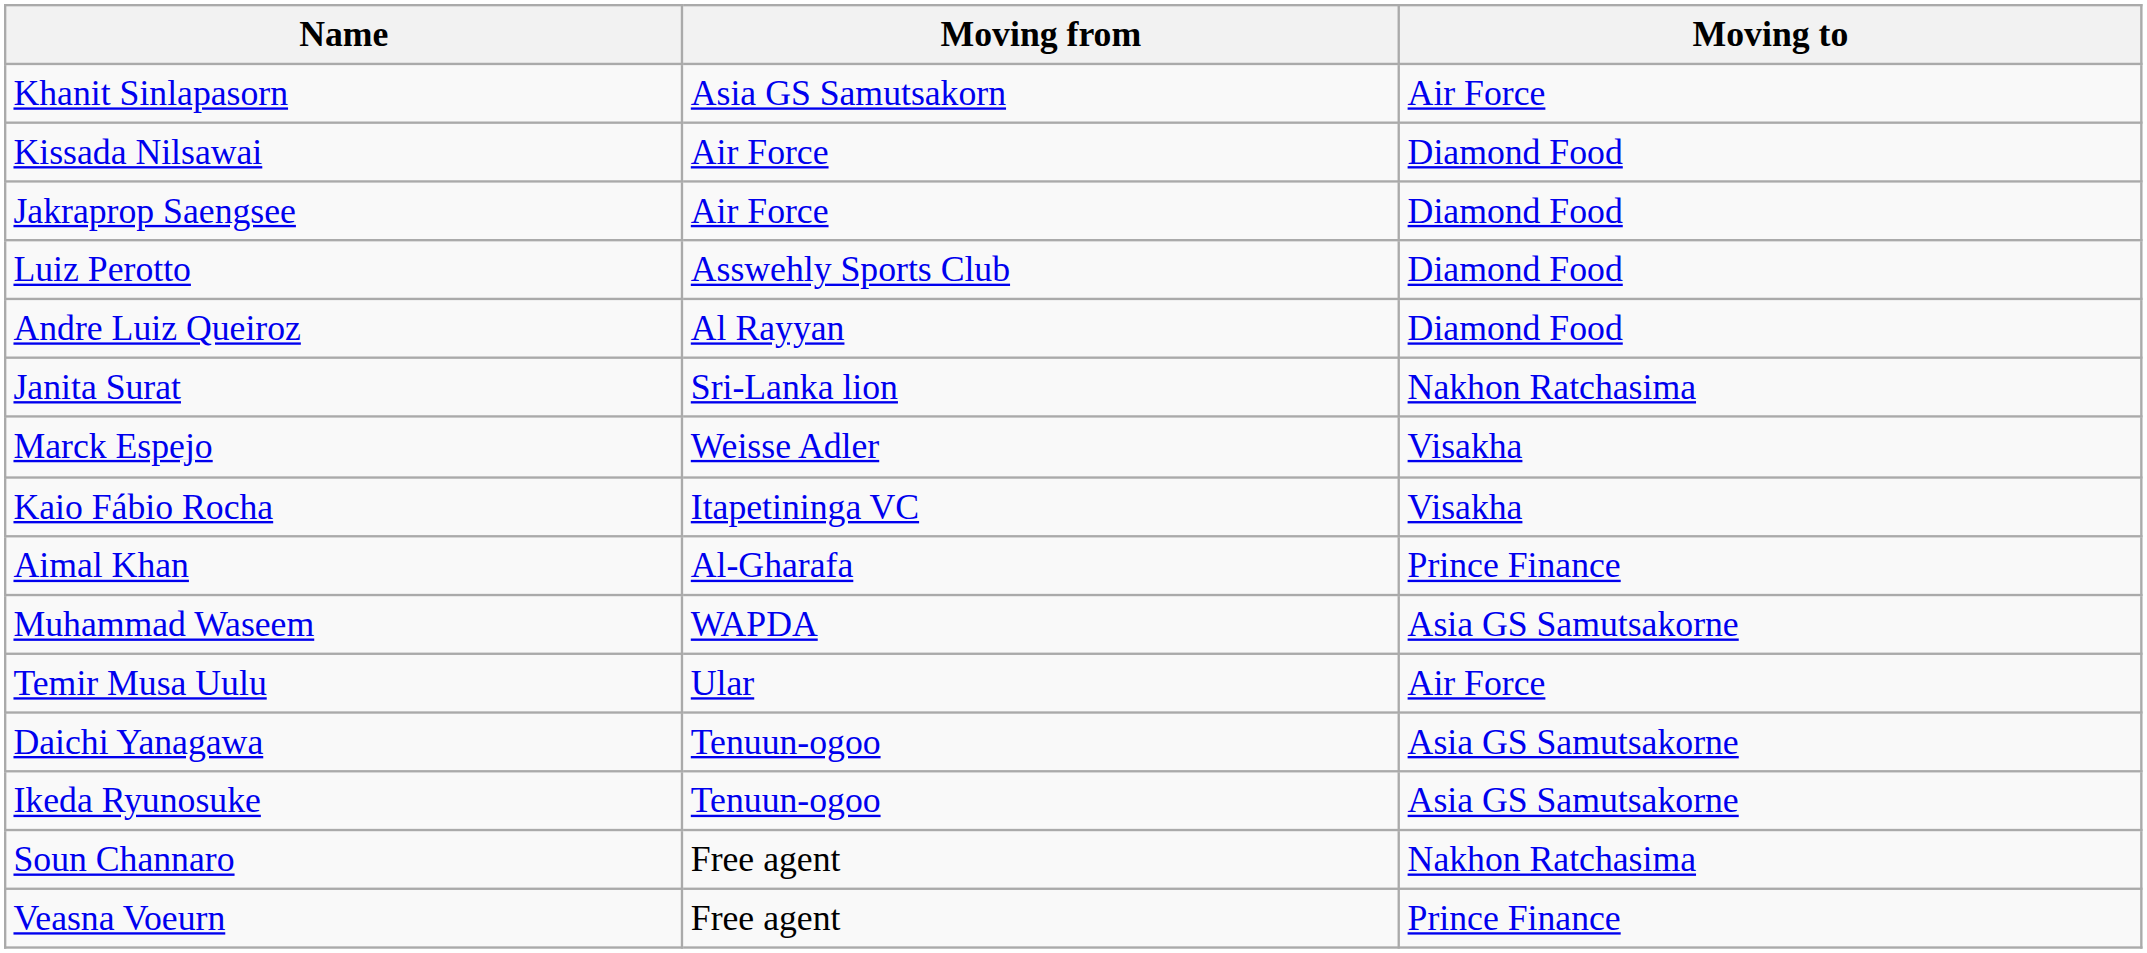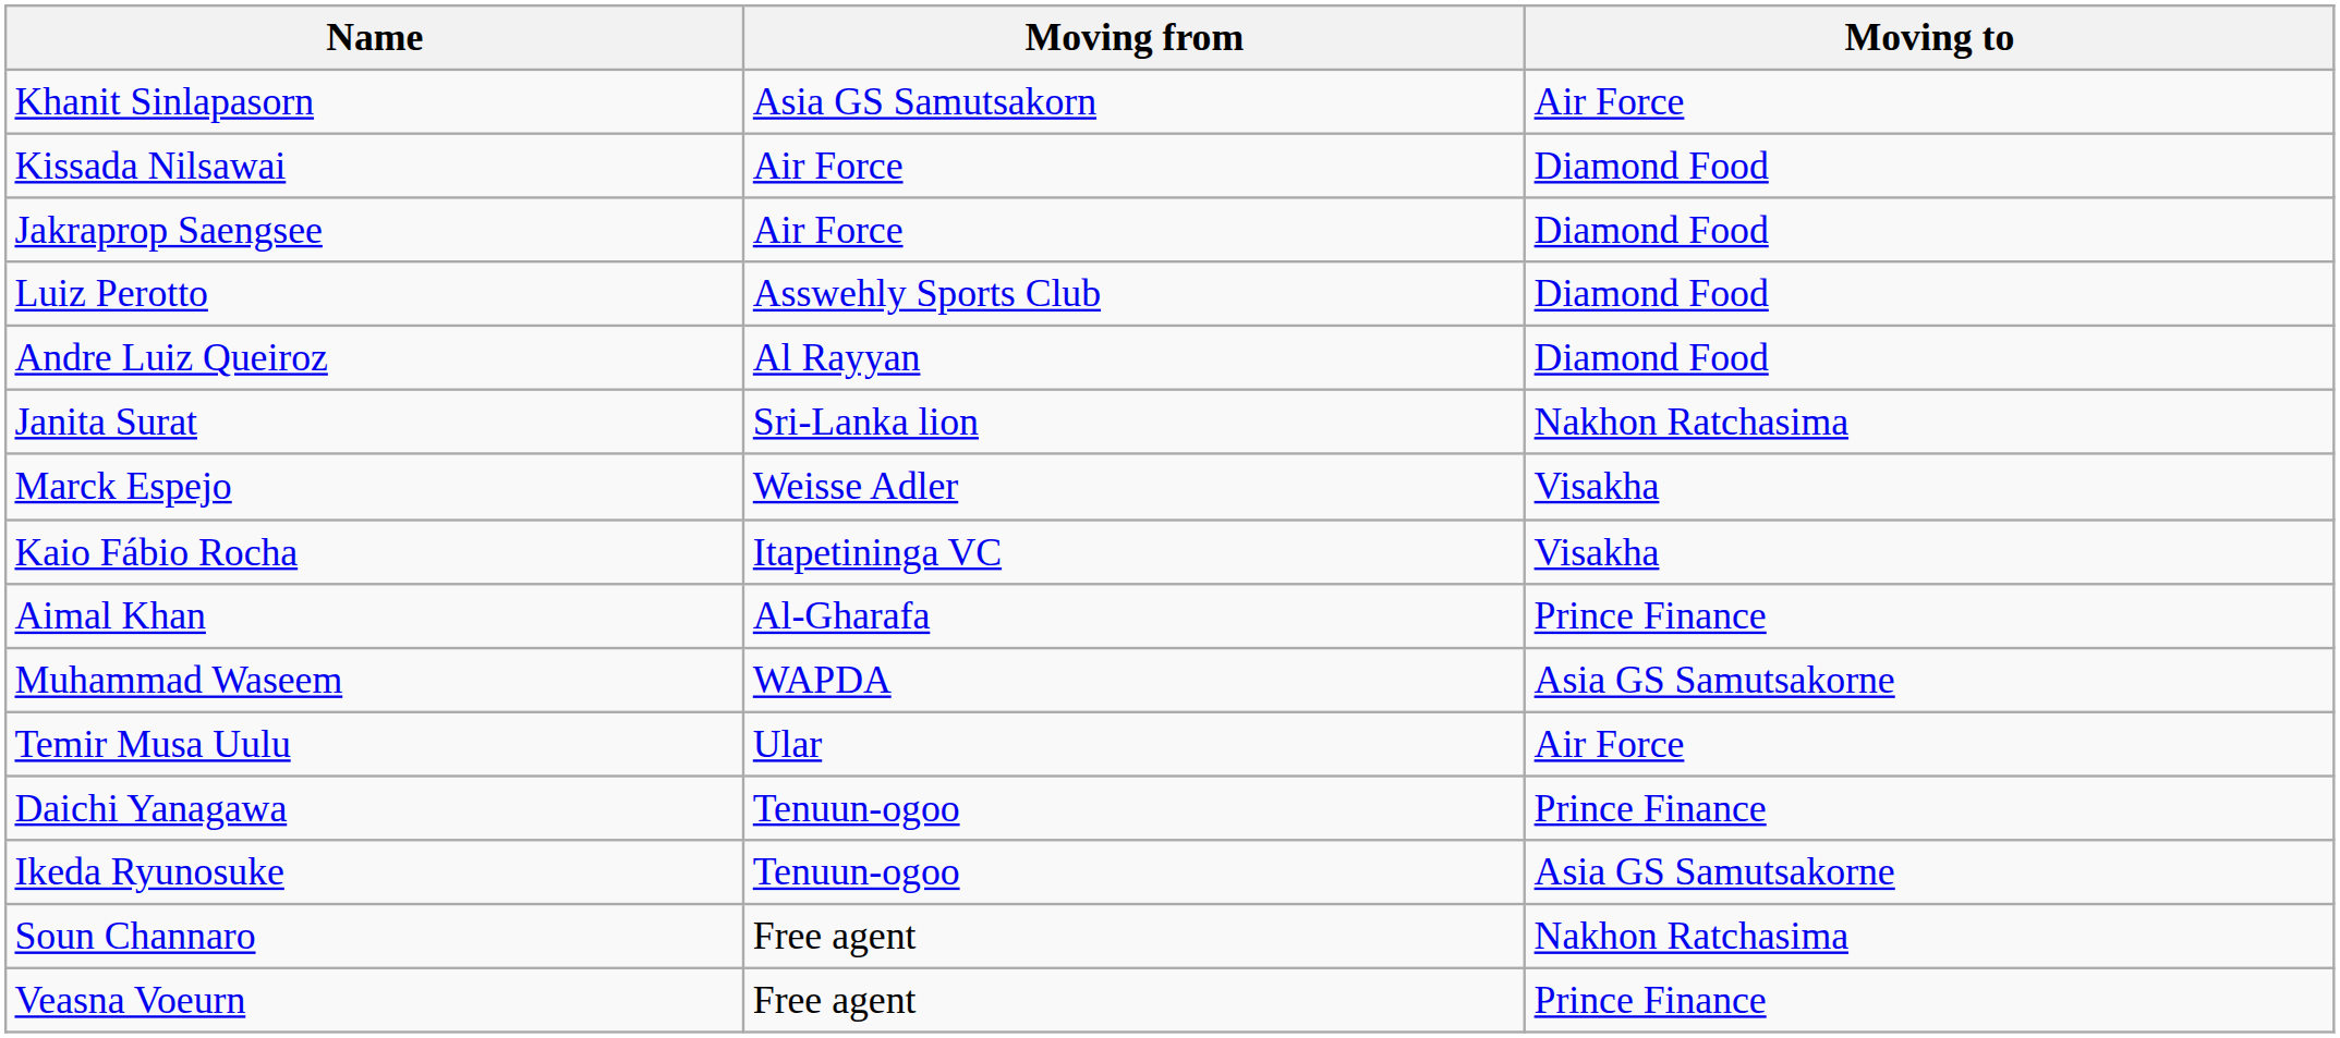Daichi Yanagawa | Moving to: Asia GS Samutsakorne -> Prince Finance
